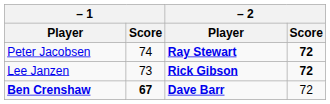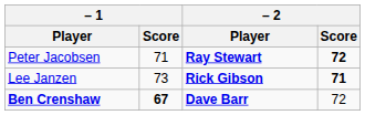Peter Jacobsen | – 1 / Score: 74 -> 71
Lee Janzen | – 2 / Score: 72 -> 71
